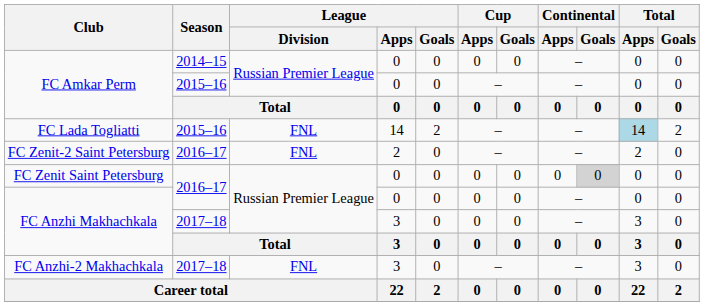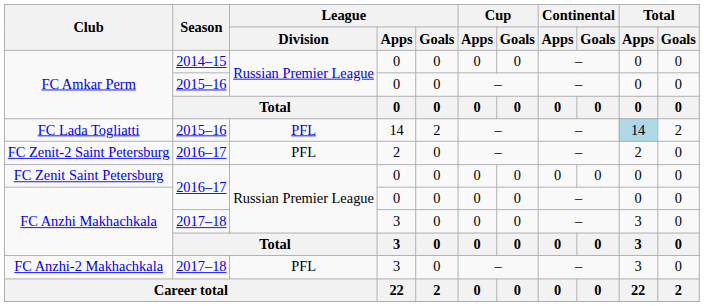FC Lada Togliatti | League / Division: FNL -> PFL
FC Zenit-2 Saint Petersburg | League / Division: FNL -> PFL
FC Zenit Saint Petersburg | Continental / Goals: lightgrey background -> no background
FC Anzhi-2 Makhachkala | League / Division: FNL -> PFL
